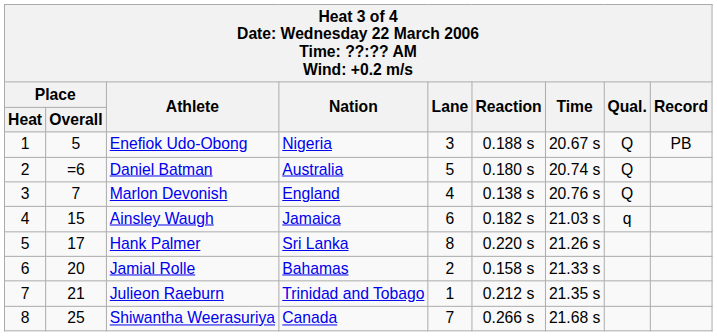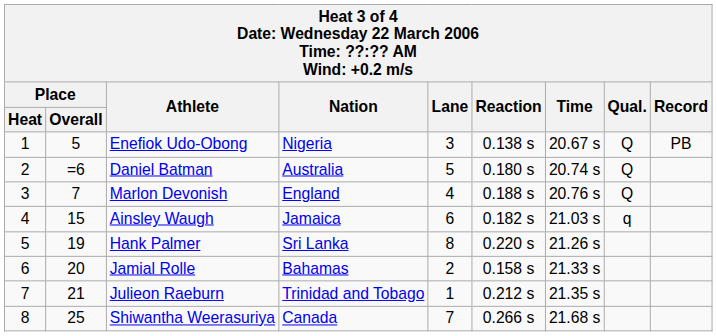Enefiok Udo-Obong | Reaction: 0.188 s -> 0.138 s
Marlon Devonish | Reaction: 0.138 s -> 0.188 s
Hank Palmer | Place / Overall: 17 -> 19
